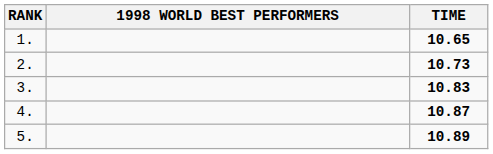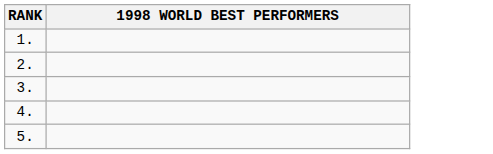- column: TIME | 10.65 | 10.73 | 10.83 | 10.87 | 10.89
